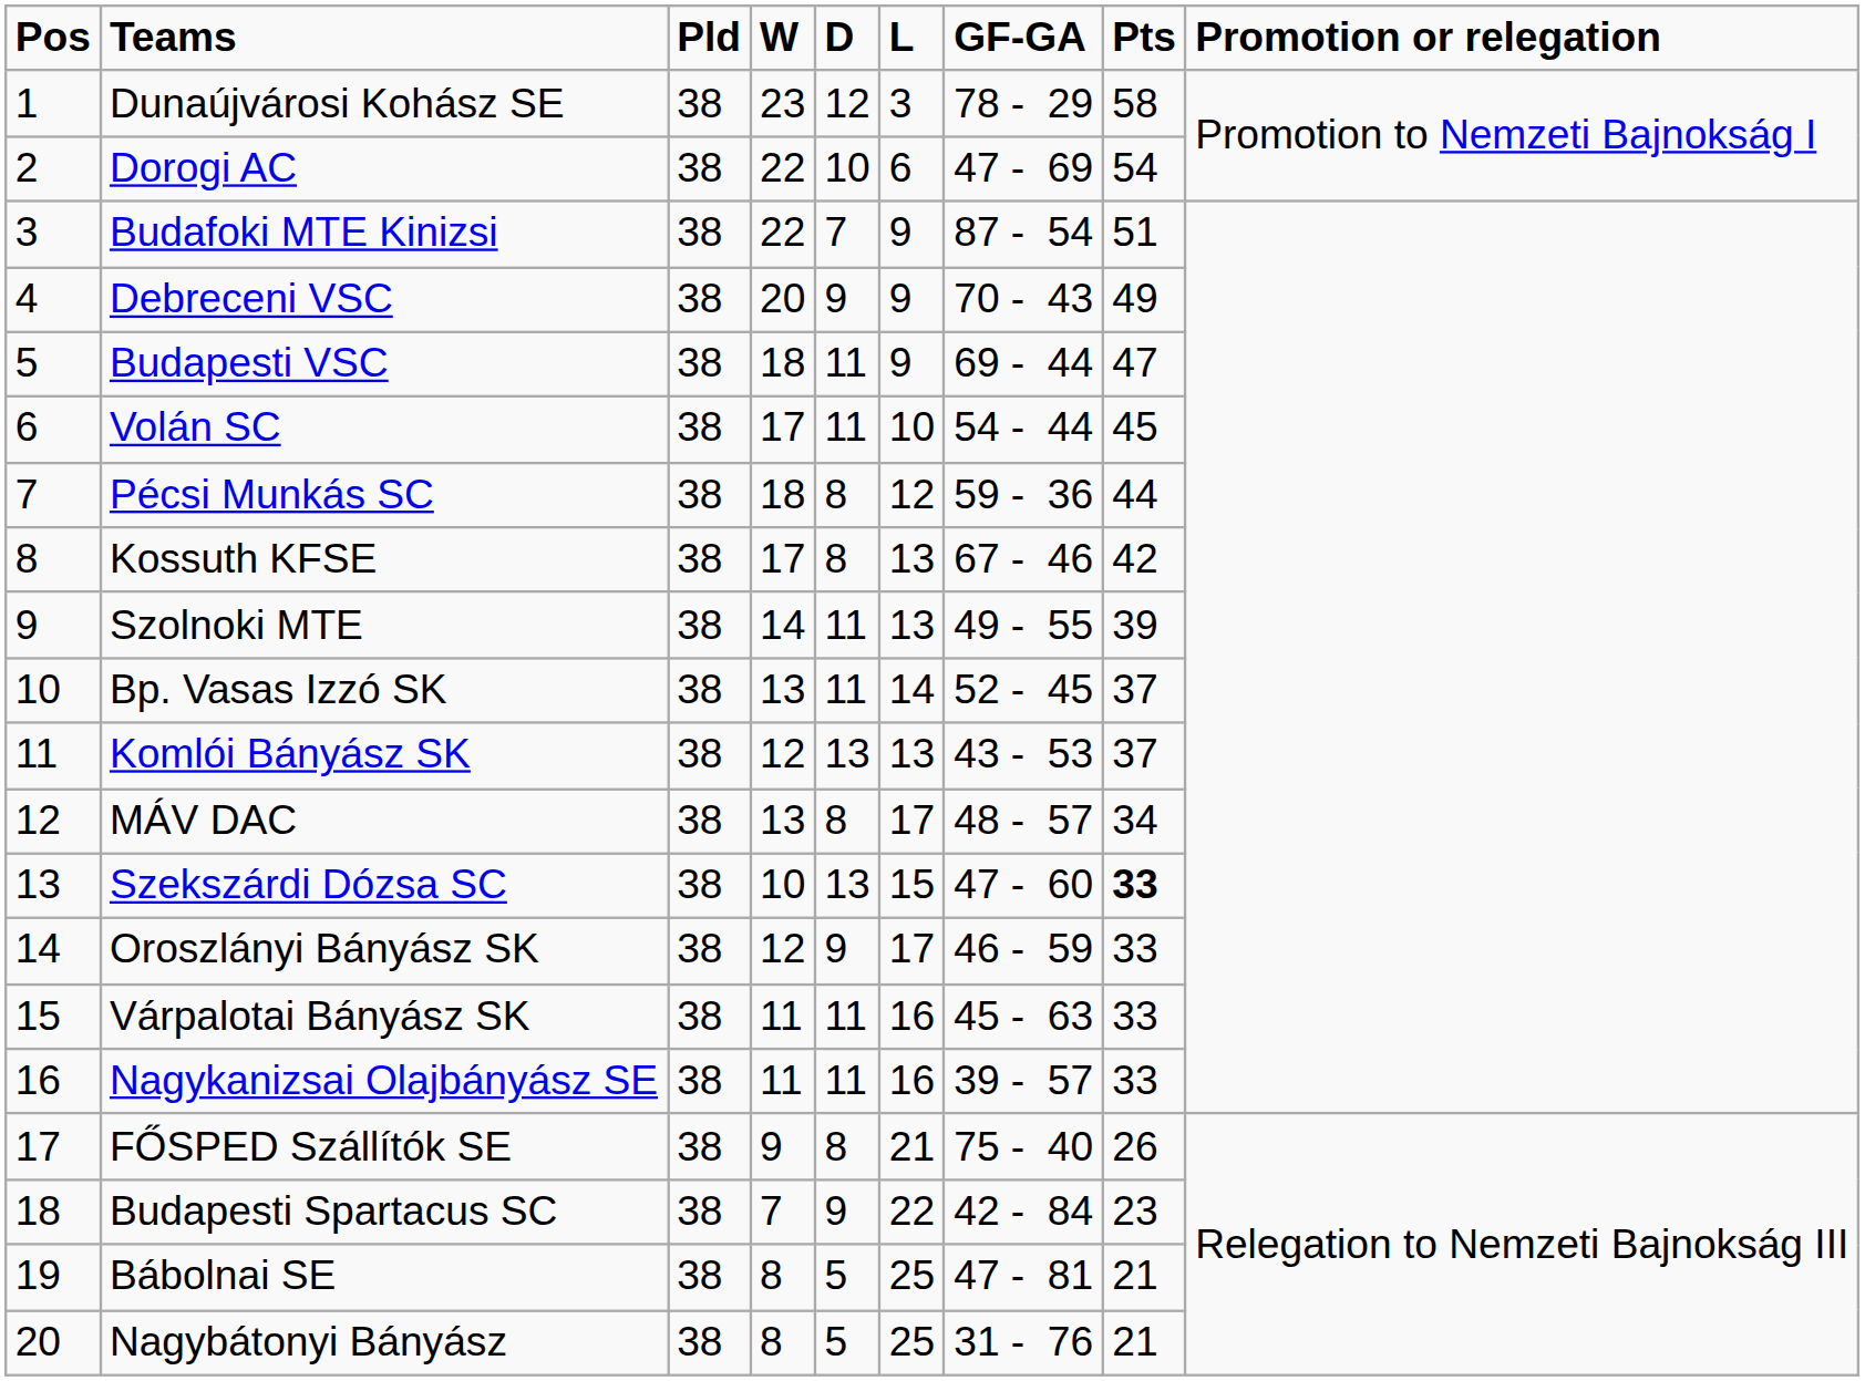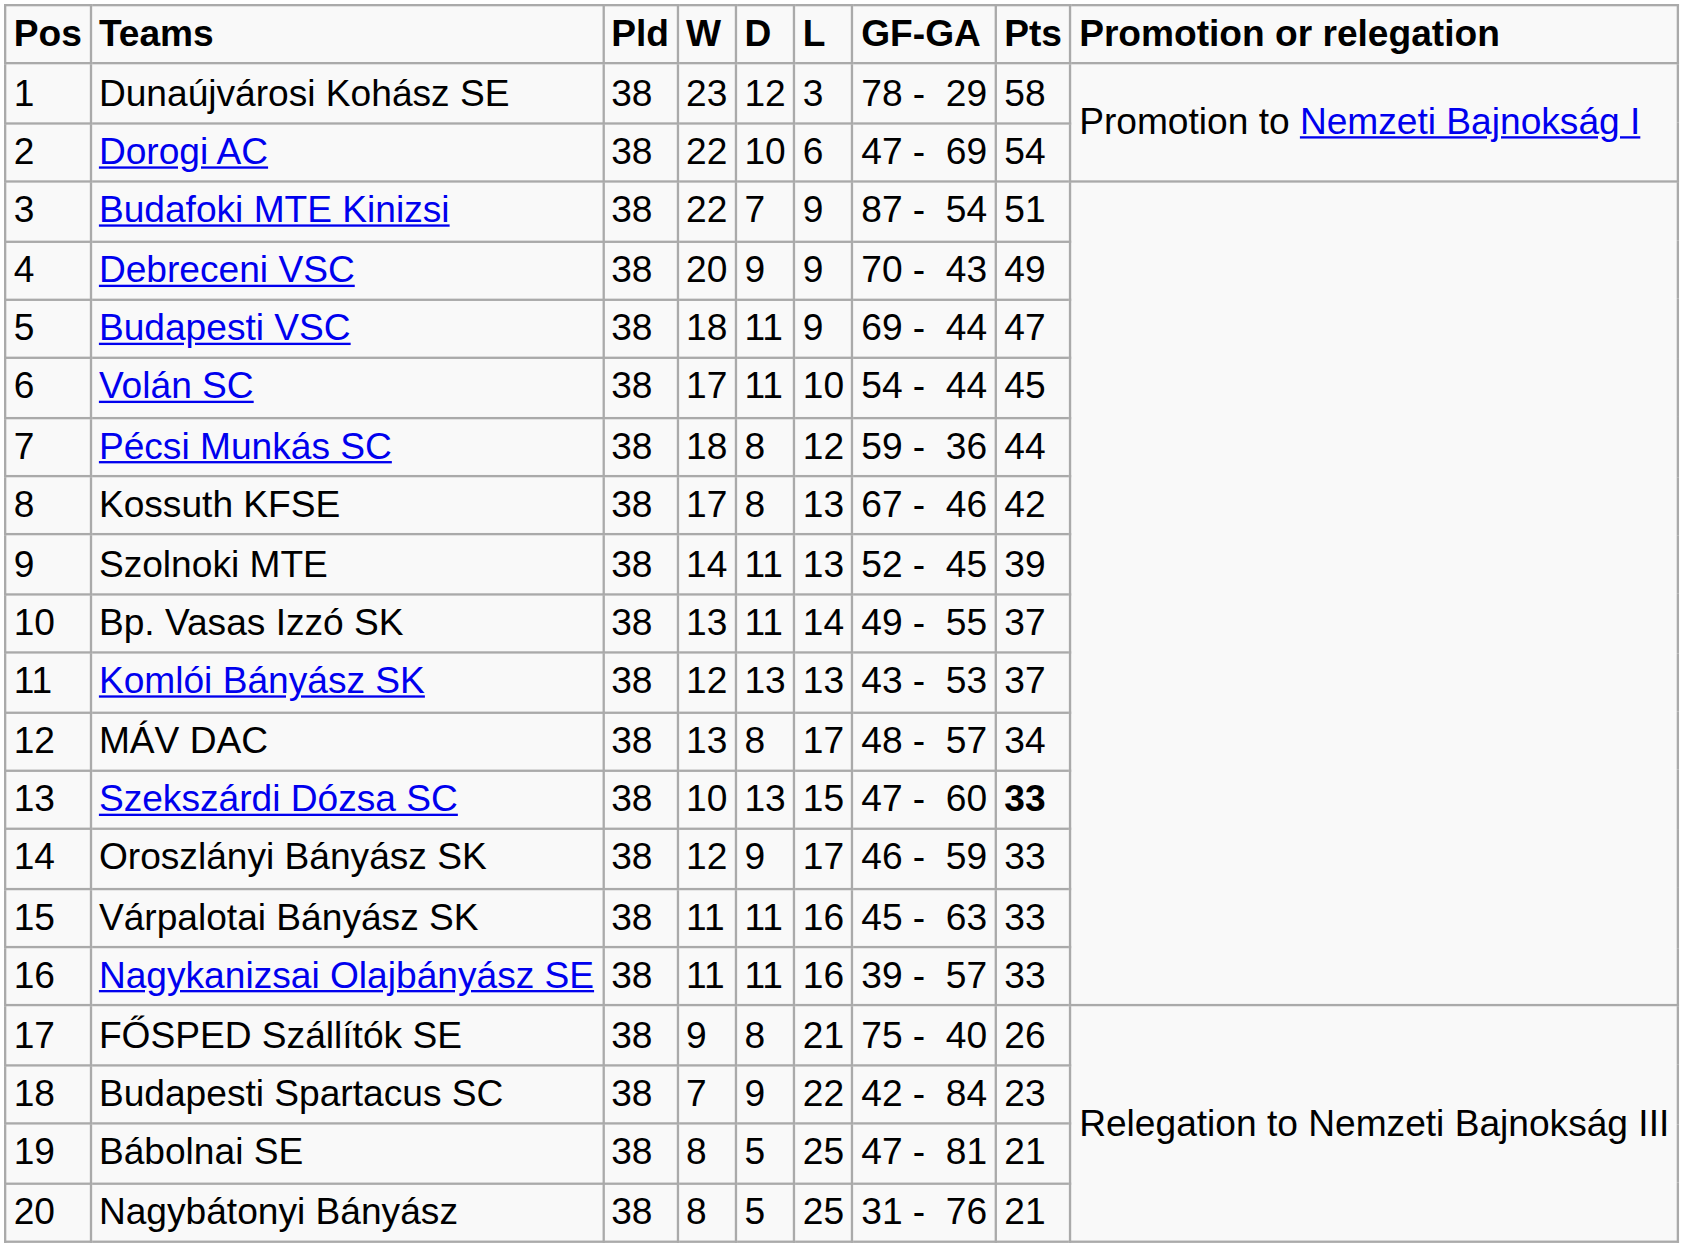Szolnoki MTE | GF-GA: 49 - 55 -> 52 - 45
Bp. Vasas Izzó SK | GF-GA: 52 - 45 -> 49 - 55
